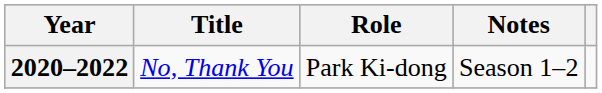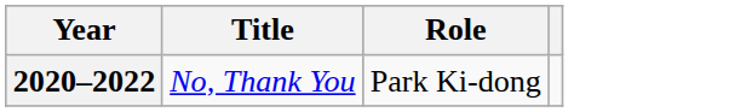- column: Notes | Season 1–2
